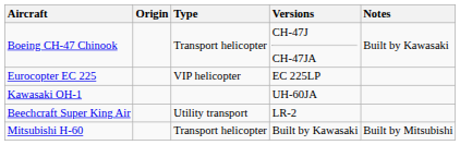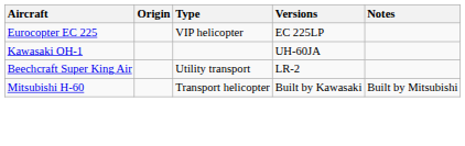- row: Boeing CH-47 Chinook | Transport helicopter | CH-47J CH-47JA | Built by Kawasaki
